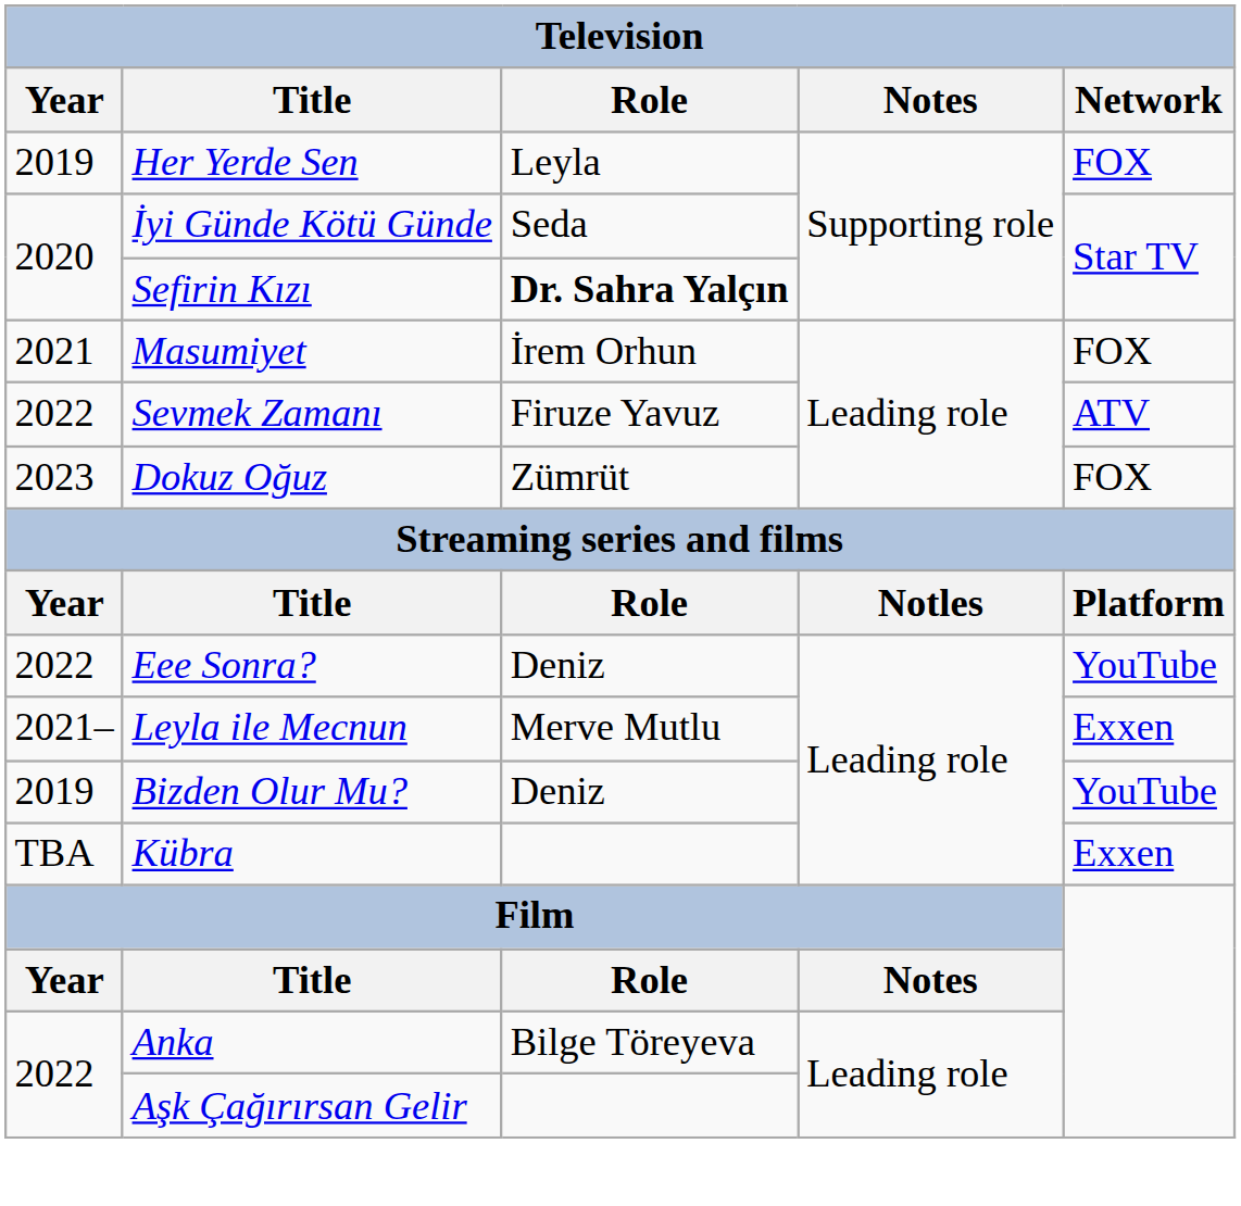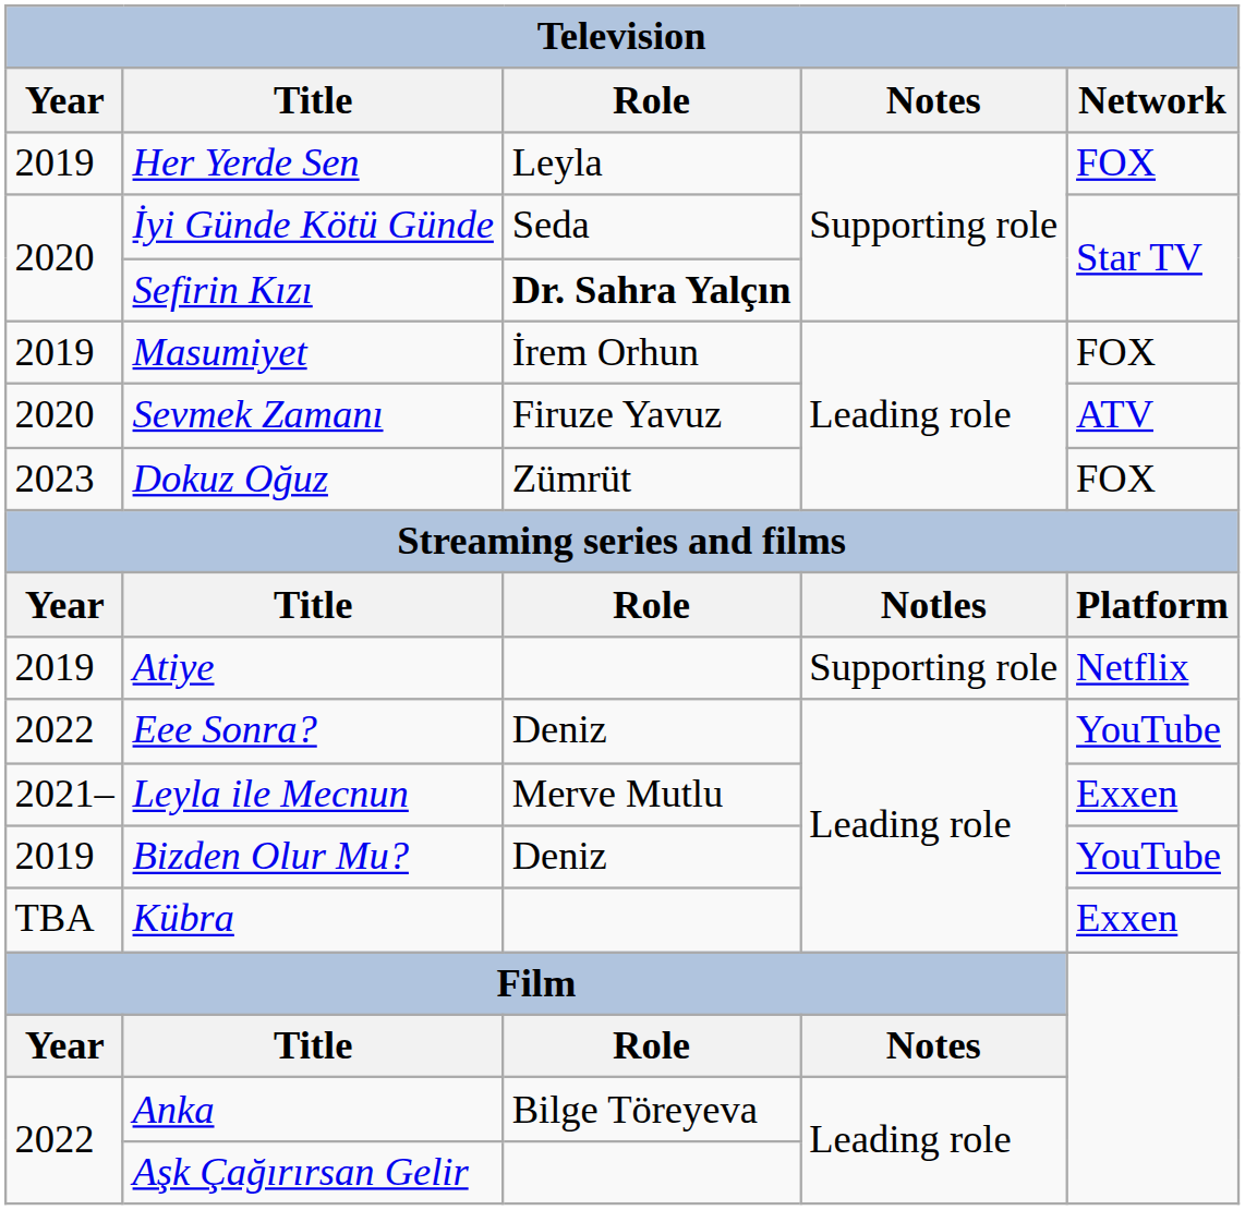Masumiyet | Year: 2021 -> 2019
Sevmek Zamanı | Year: 2022 -> 2020
+ row: 2019 | Atiye | Supporting role | Netflix
